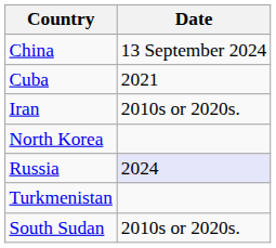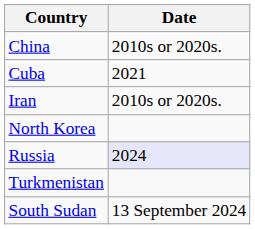China | Date: 13 September 2024 -> 2010s or 2020s.
South Sudan | Date: 2010s or 2020s. -> 13 September 2024
